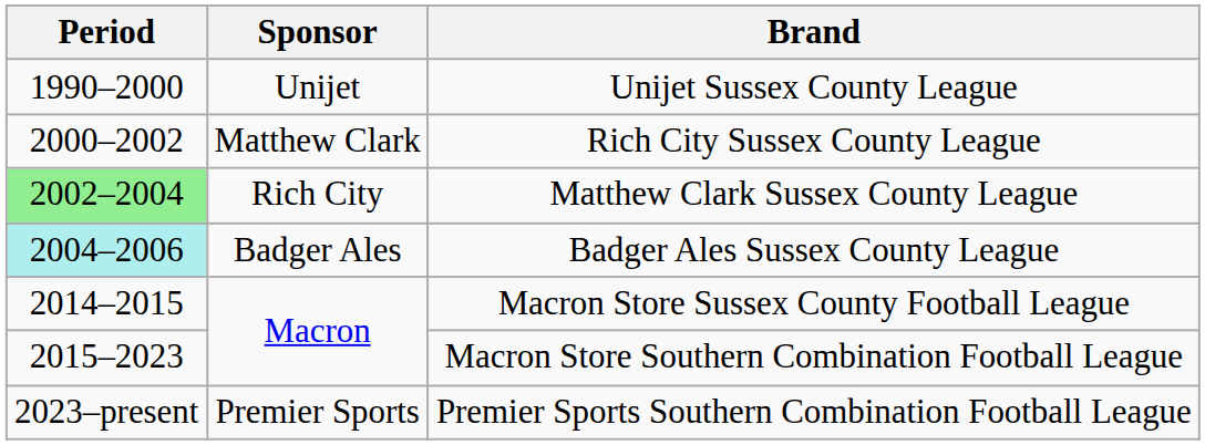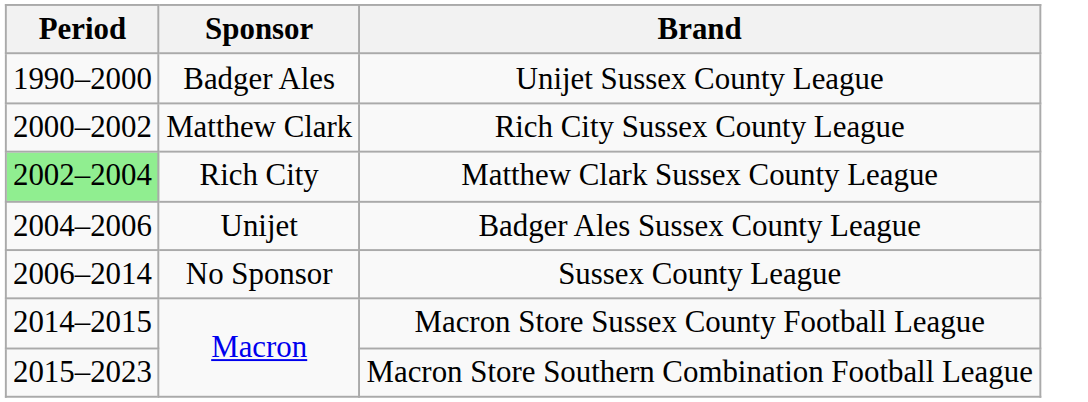Unijet Sussex County League | Sponsor: Unijet -> Badger Ales
Badger Ales Sussex County League | Period: paleturquoise background -> no background
Badger Ales Sussex County League | Sponsor: Badger Ales -> Unijet
+ row: 2006–2014 | No Sponsor | Sussex County League
- row: 2023–present | Premier Sports | Premier Sports Southern Combination Football League
